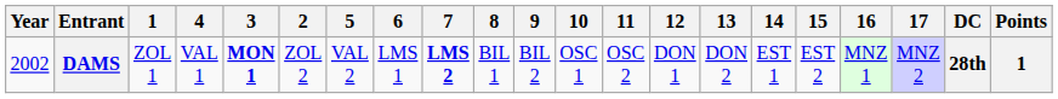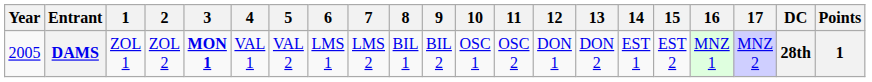columns swapped: 2 <-> 4
DAMS | Year: 2002 -> 2005
DAMS | 7: bold -> normal
